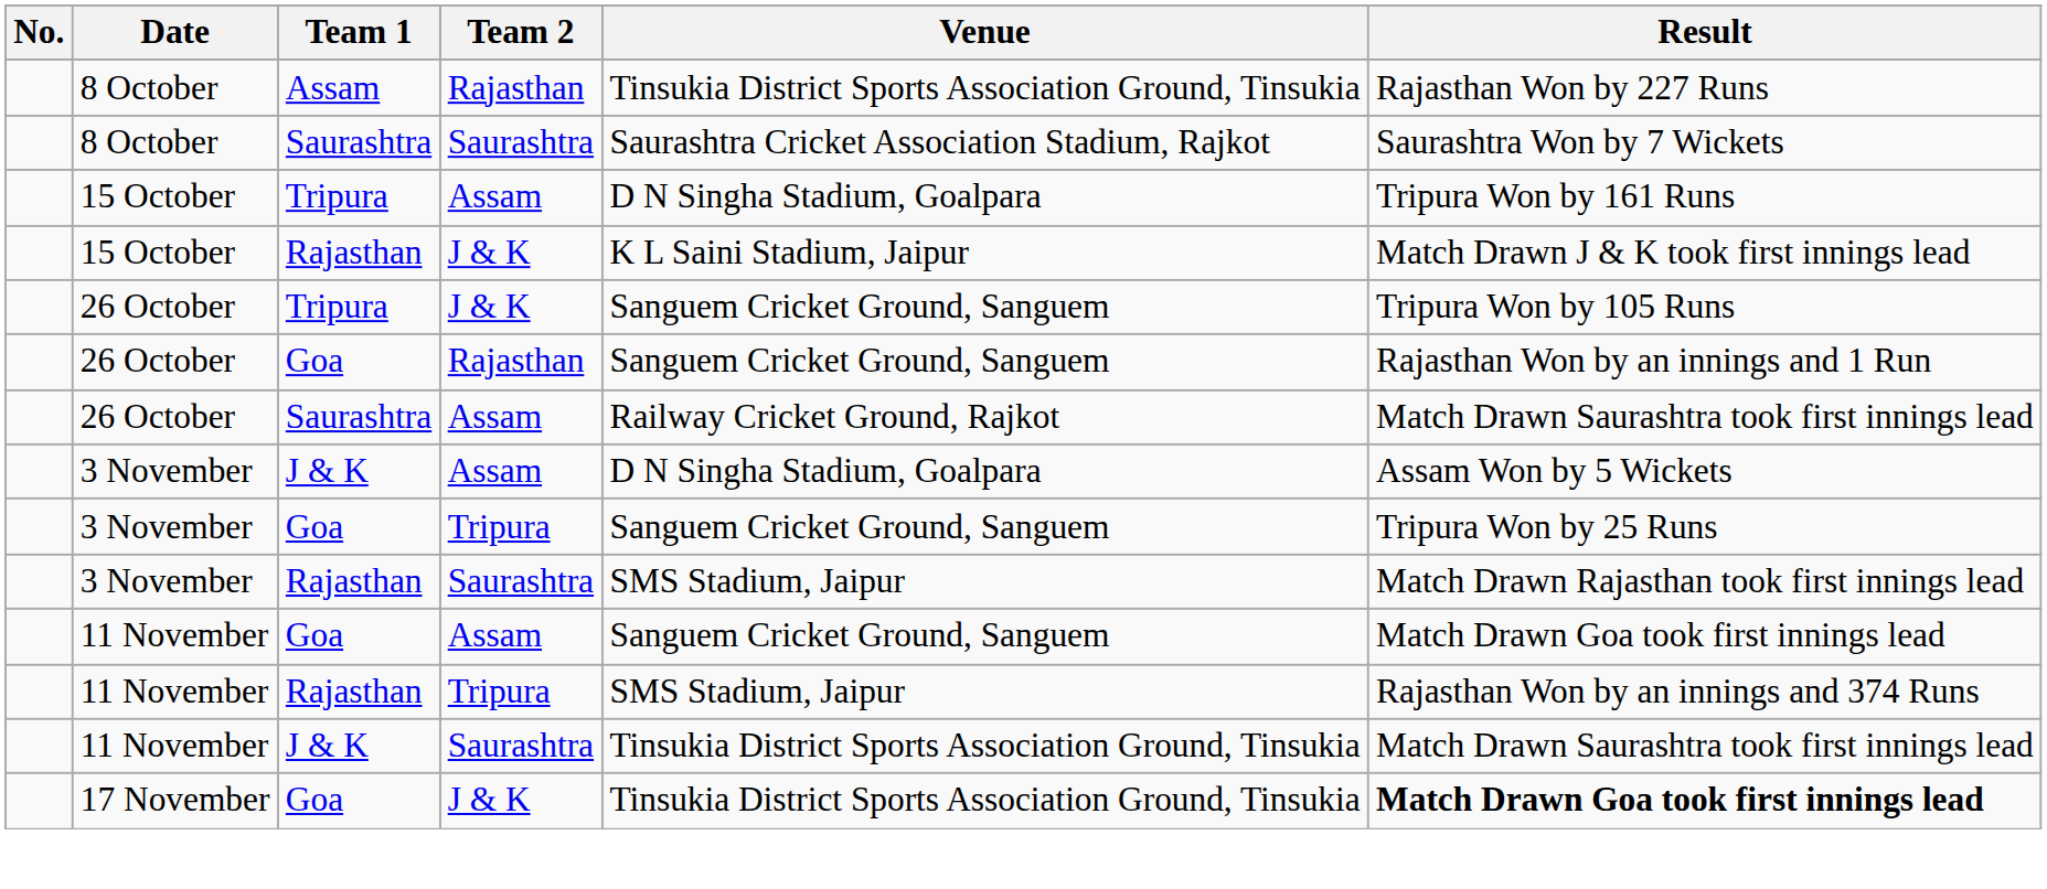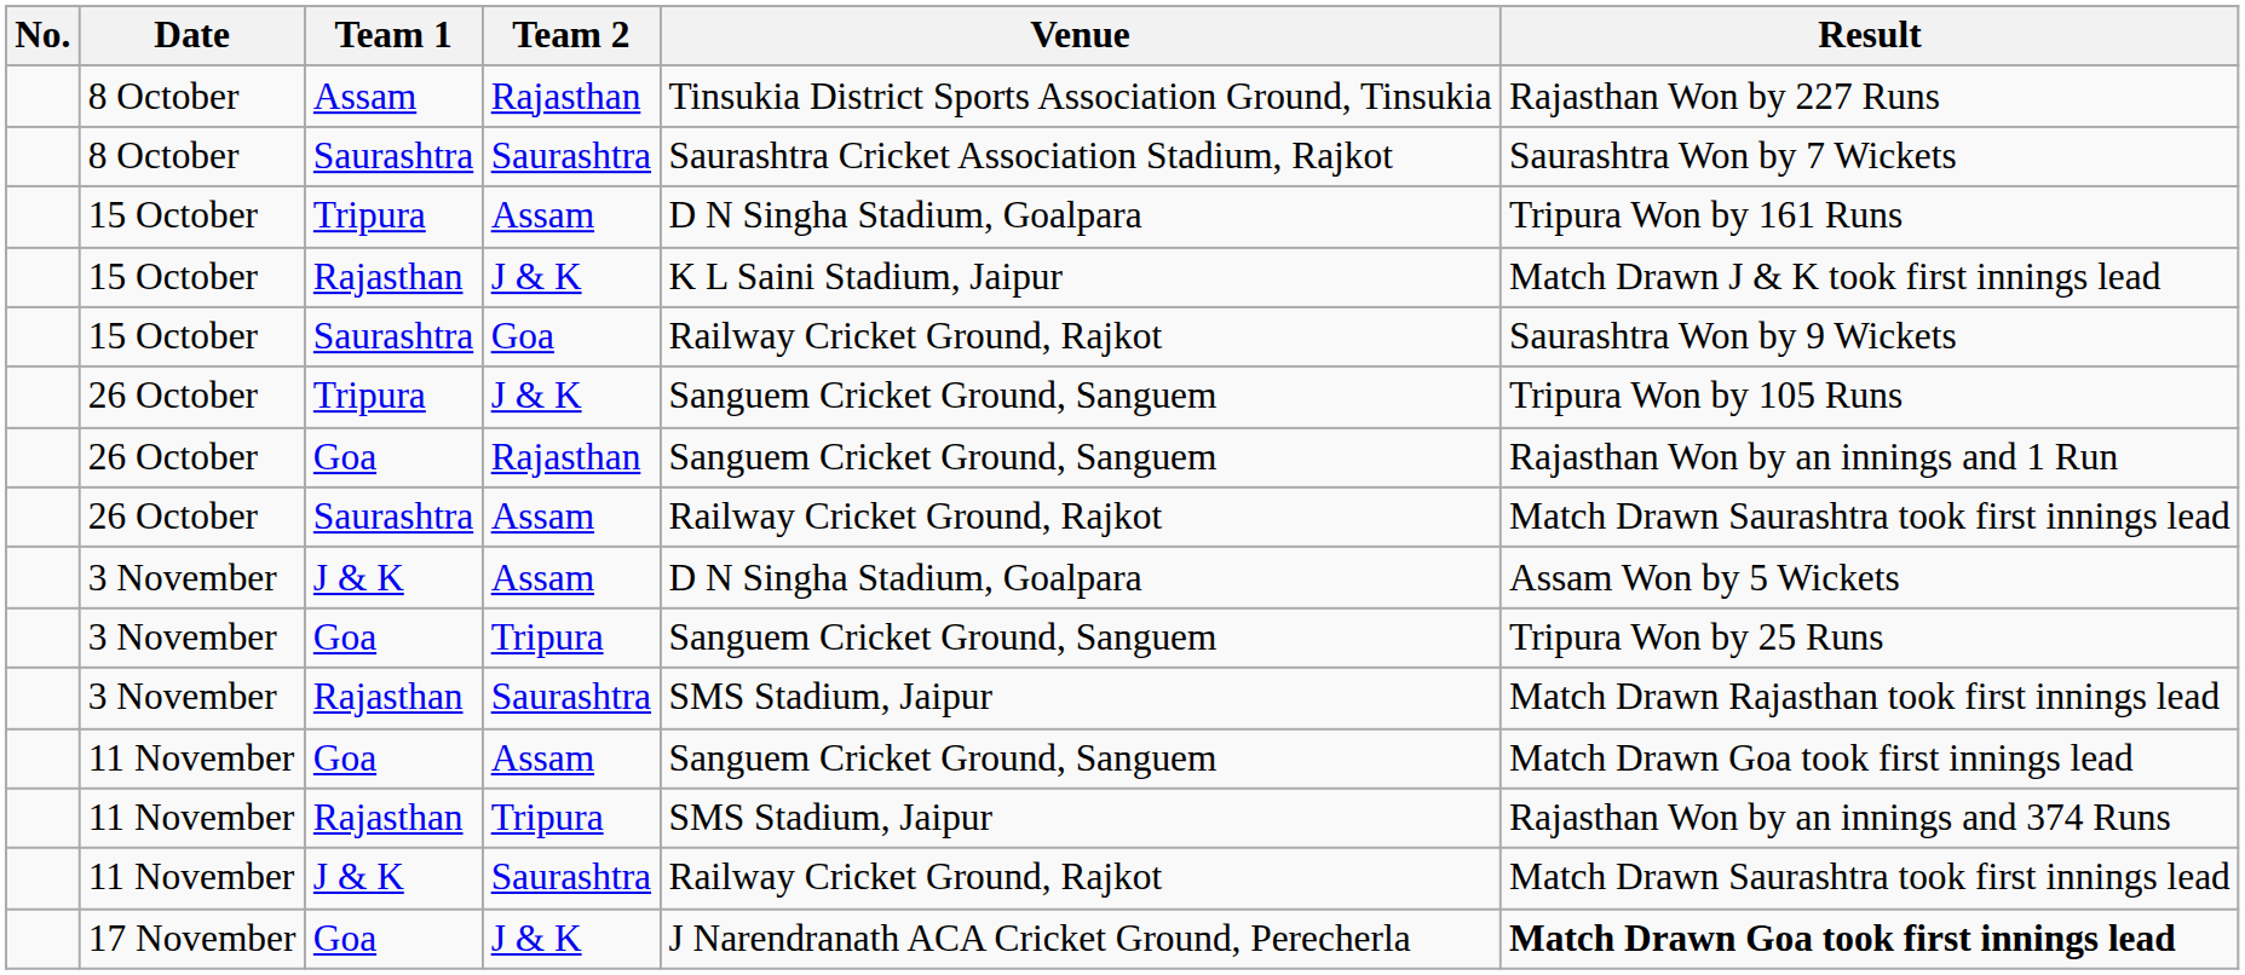+ row: 15 October | Saurashtra | Goa | Railway Cricket Ground, Rajkot | Saurashtra Won by 9 Wickets
11 November / J & K | Venue: Tinsukia District Sports Association Ground, Tinsukia -> Railway Cricket Ground, Rajkot
17 November | Venue: Tinsukia District Sports Association Ground, Tinsukia -> J Narendranath ACA Cricket Ground, Perecherla
